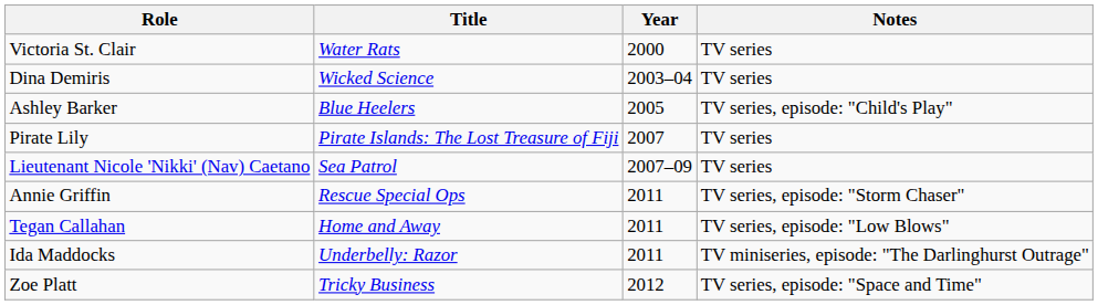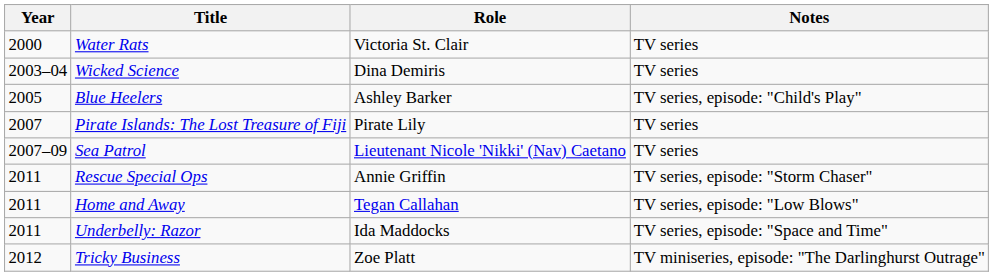columns swapped: Year <-> Role
Underbelly: Razor | Notes: TV miniseries, episode: "The Darlinghurst Outrage" -> TV series, episode: "Space and Time"
Tricky Business | Notes: TV series, episode: "Space and Time" -> TV miniseries, episode: "The Darlinghurst Outrage"
